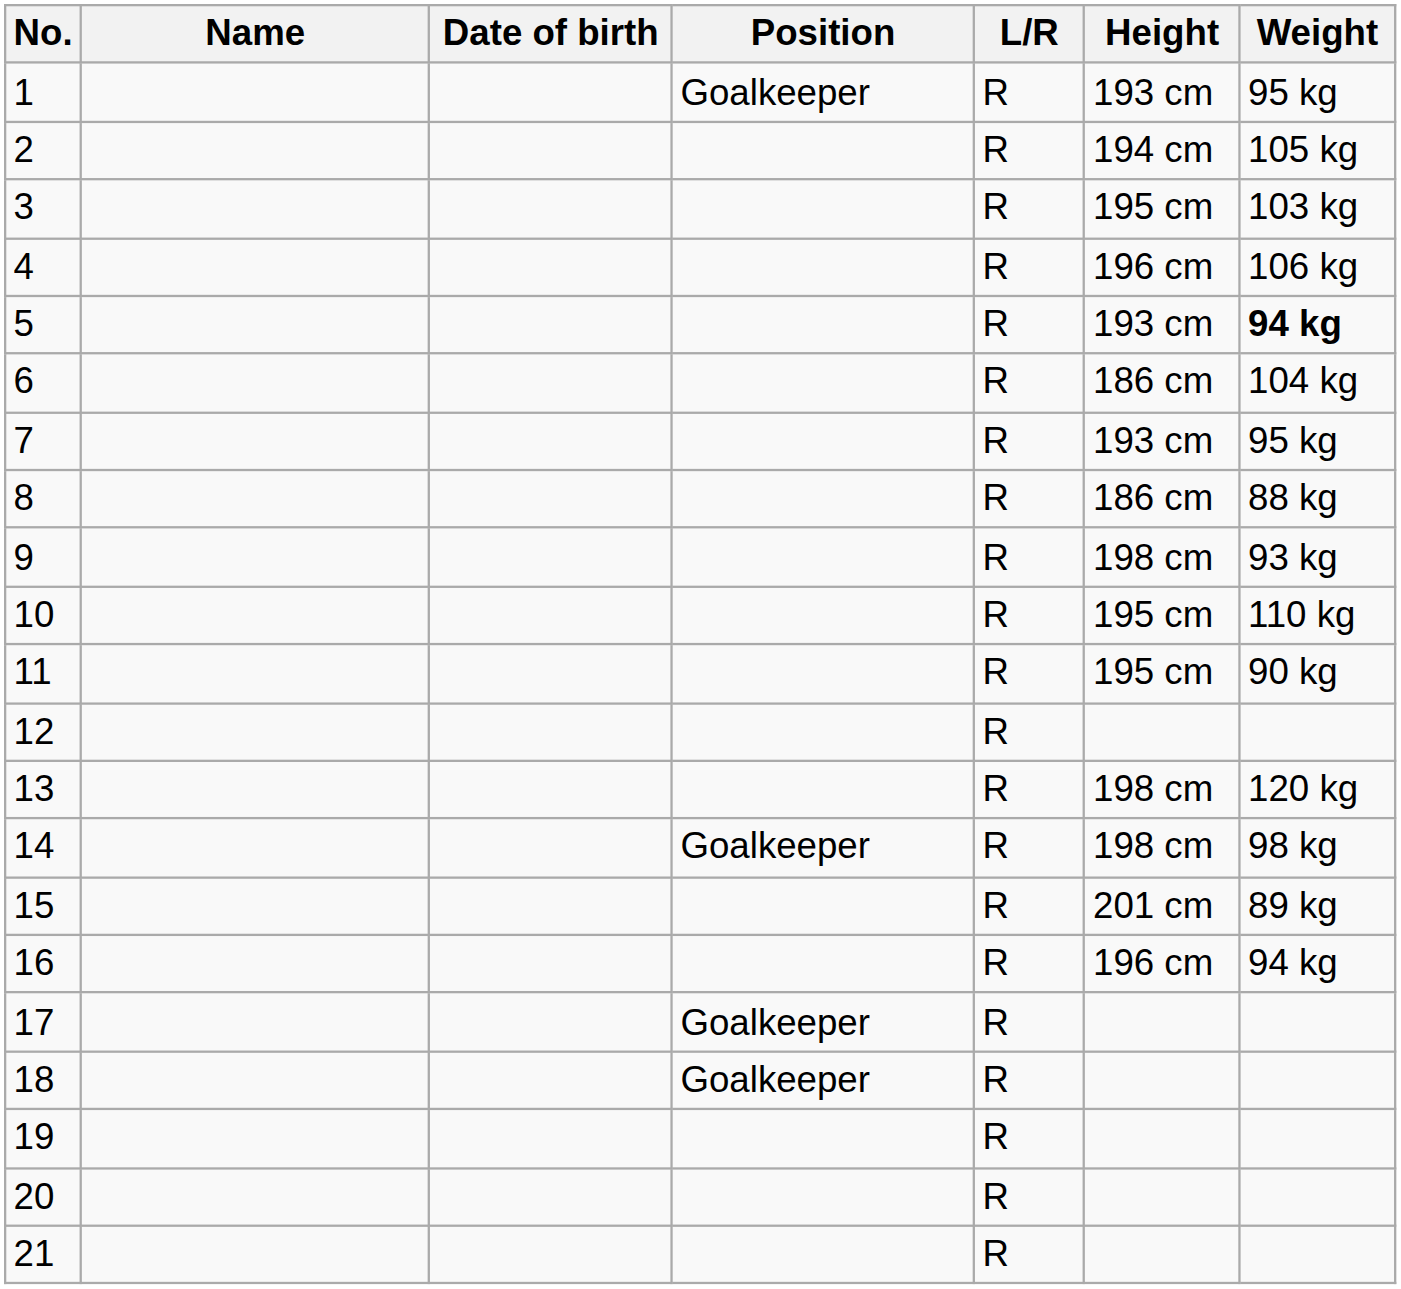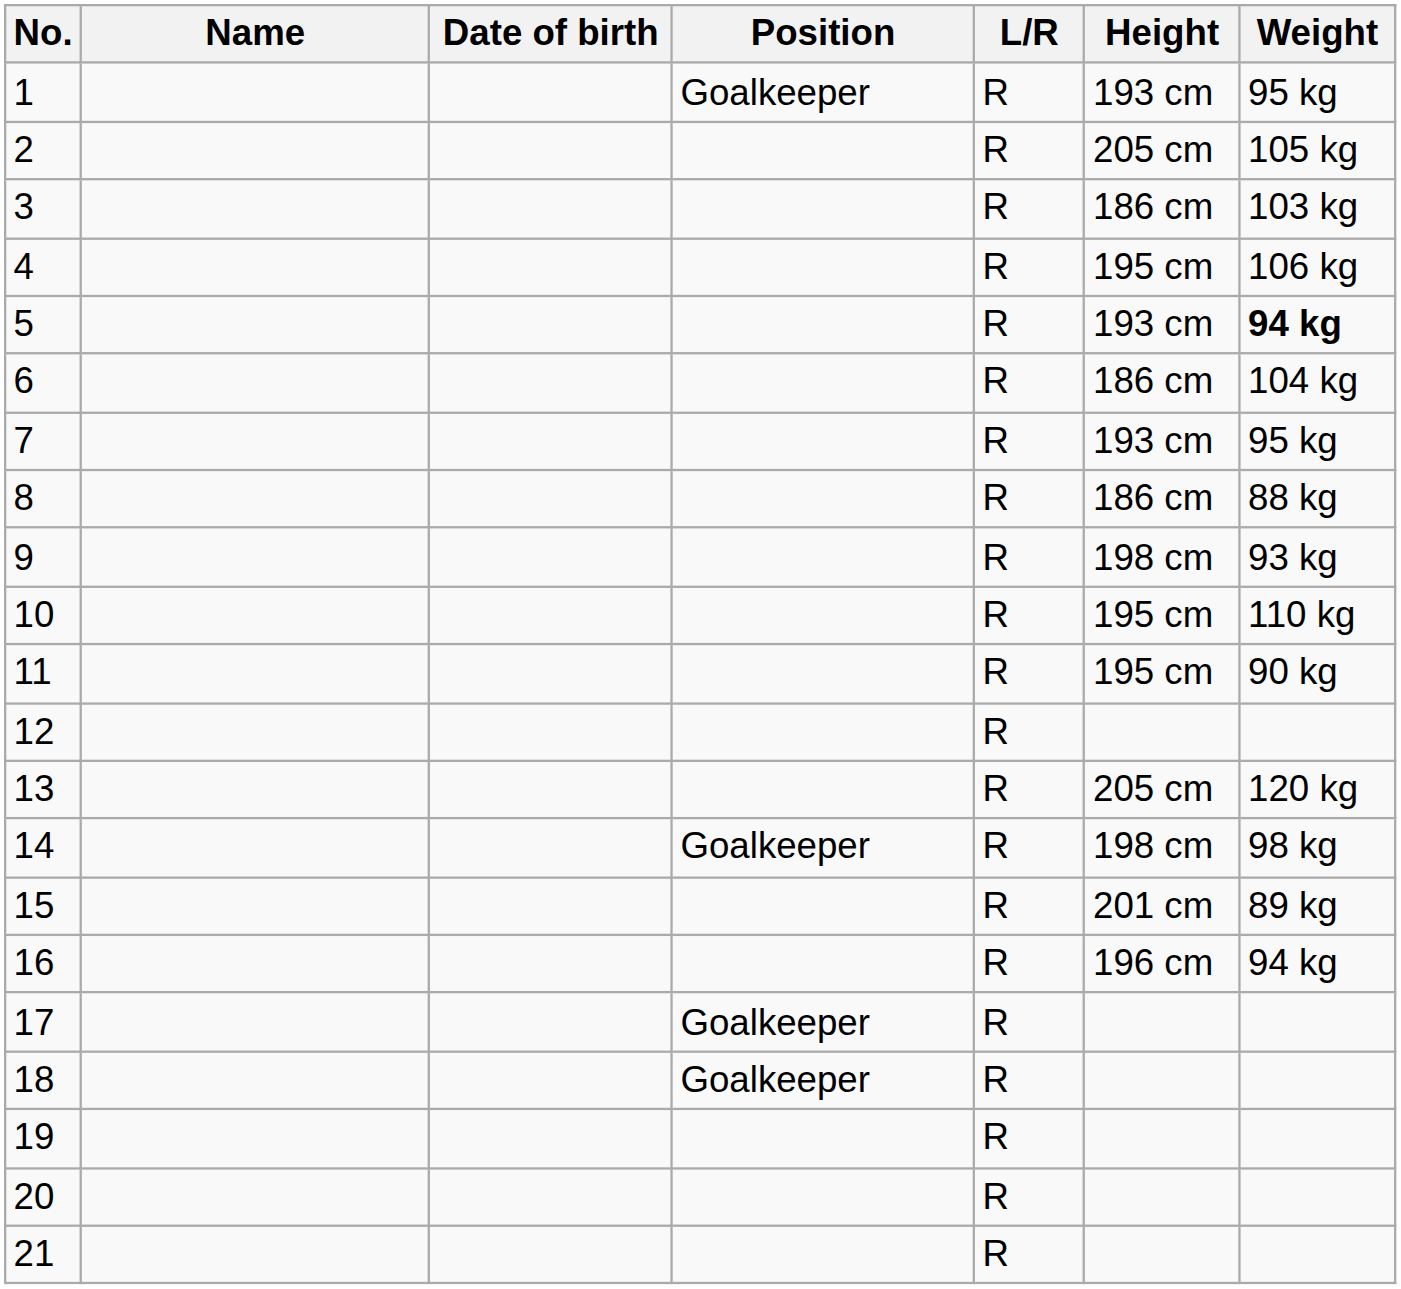2 | Height: 194 cm -> 205 cm
3 | Height: 195 cm -> 186 cm
4 | Height: 196 cm -> 195 cm
13 | Height: 198 cm -> 205 cm
